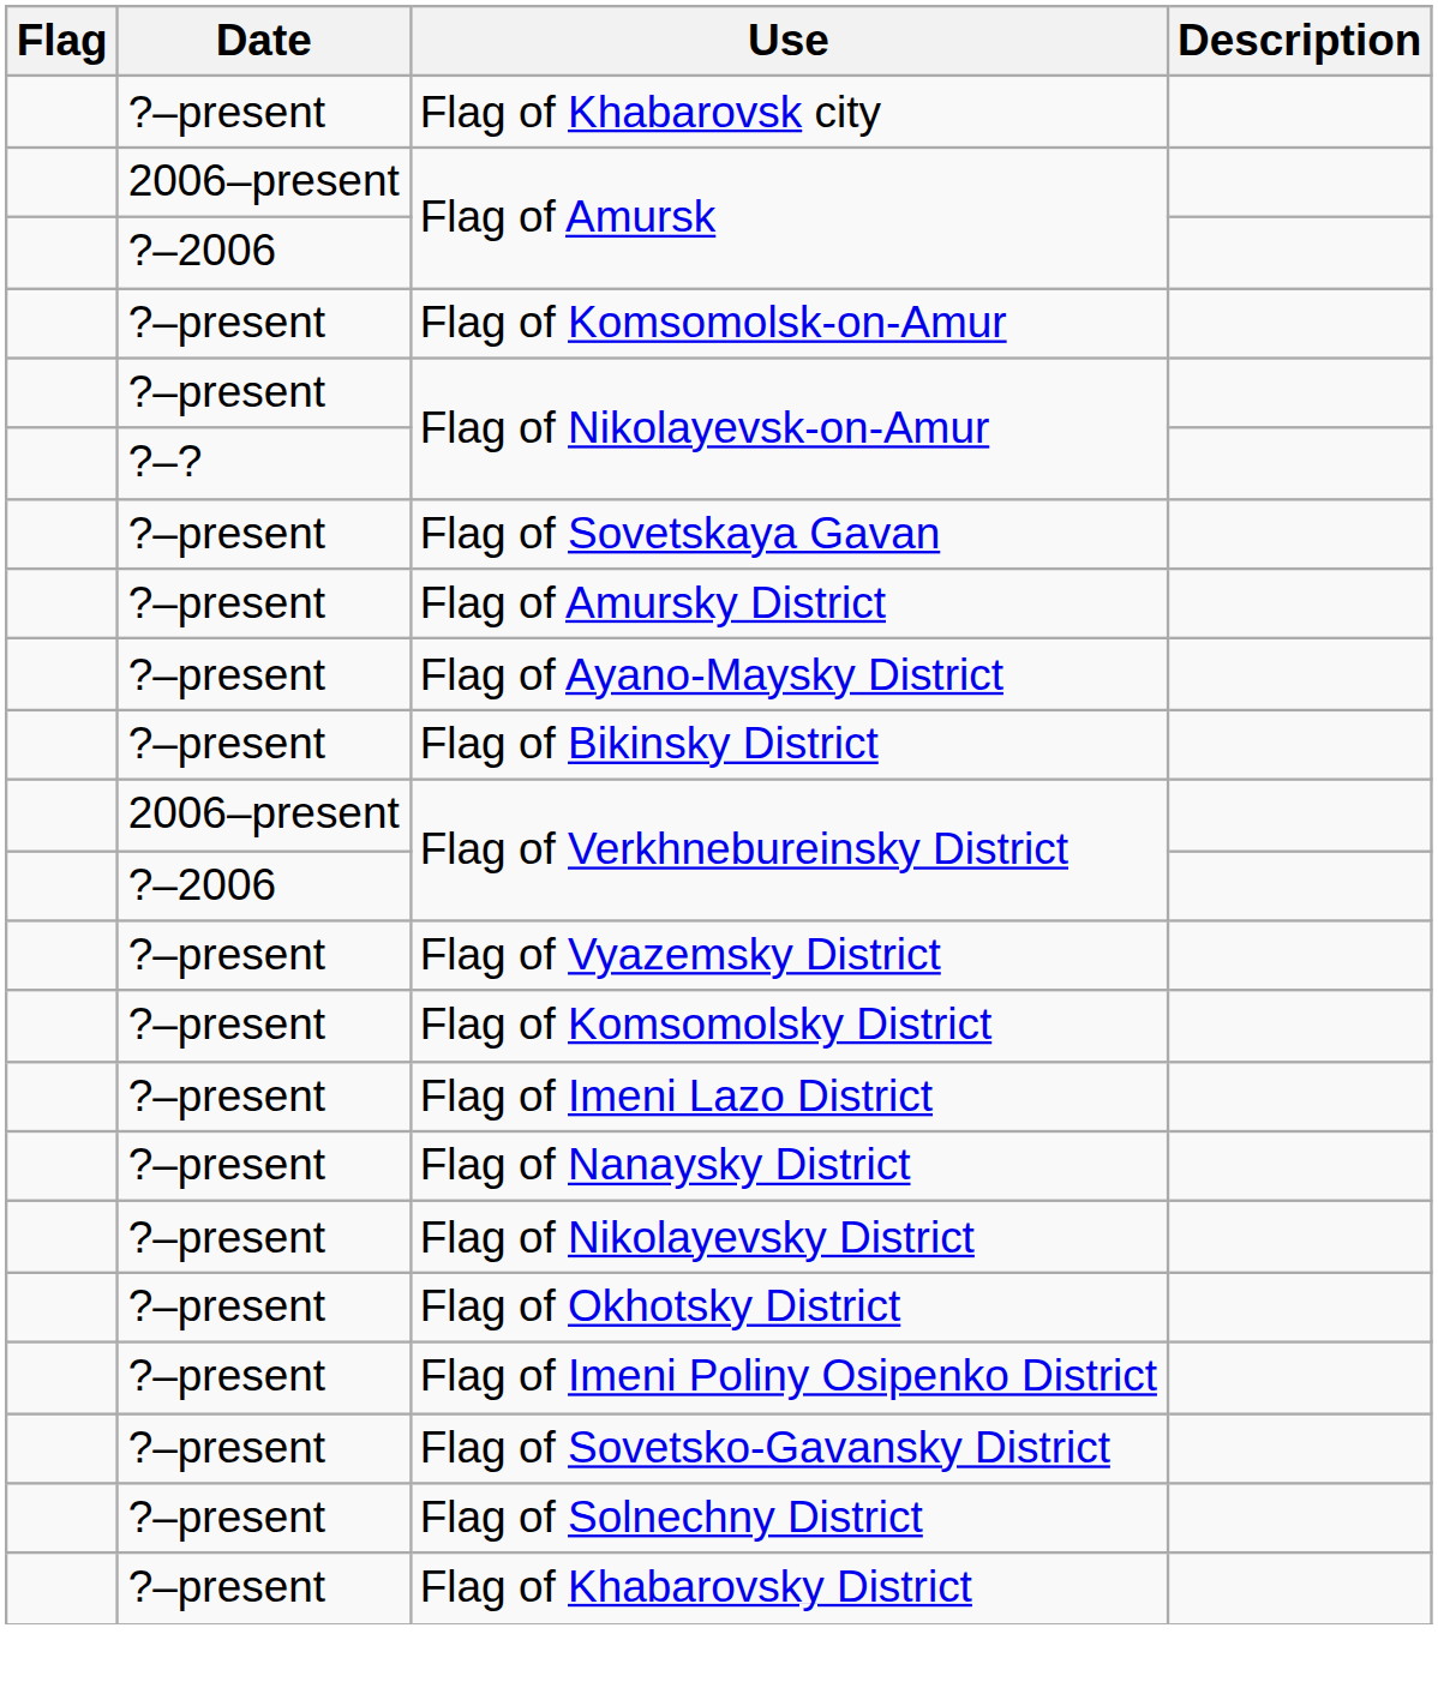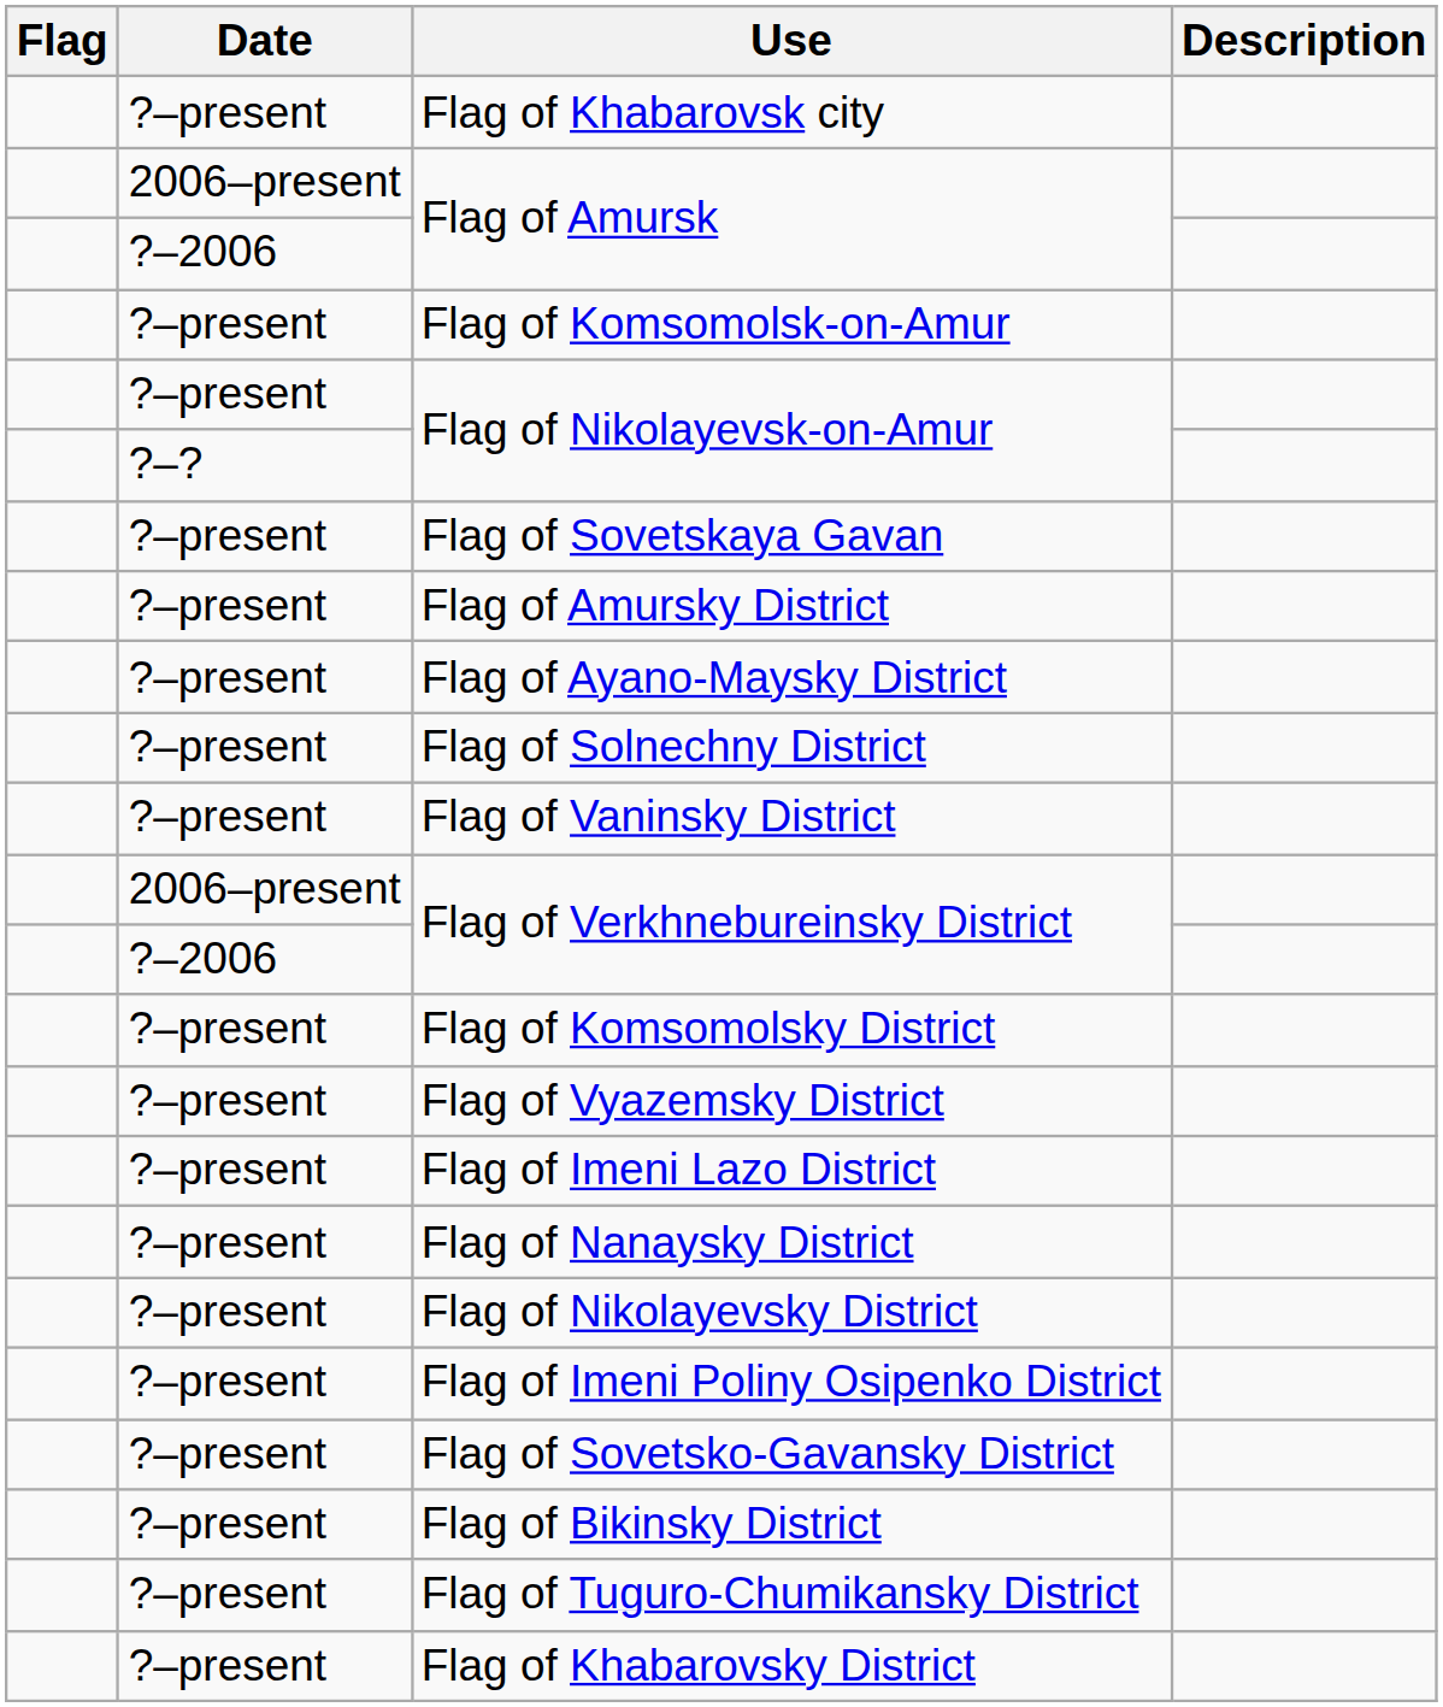rows swapped: Flag of Bikinsky District <-> Flag of Solnechny District
+ row: ?–present | Flag of Vaninsky District
rows swapped: Flag of Vyazemsky District <-> Flag of Komsomolsky District
- row: ?–present | Flag of Okhotsky District
+ row: ?–present | Flag of Tuguro-Chumikansky District
